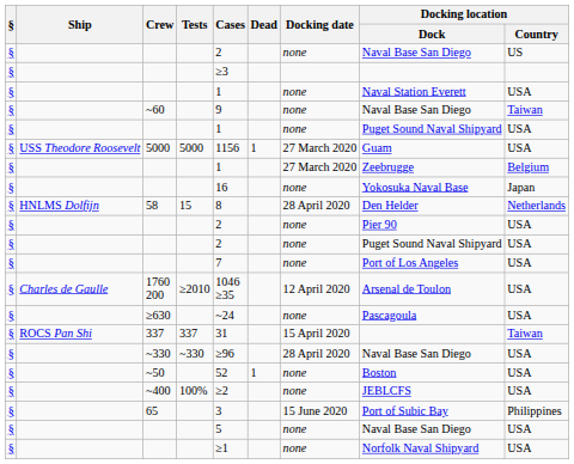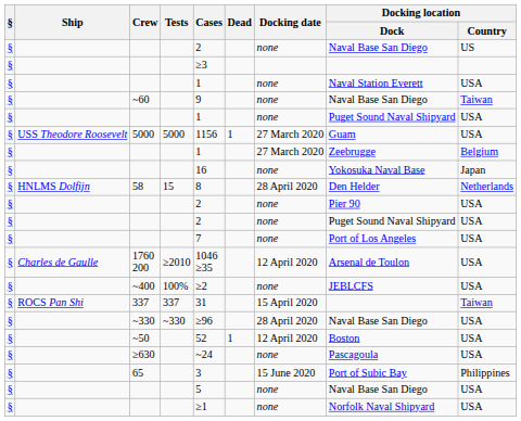rows swapped: ≥630 <-> ~400
~50 | Docking date: none -> 12 April 2020
